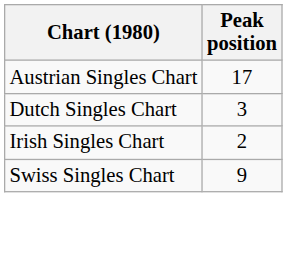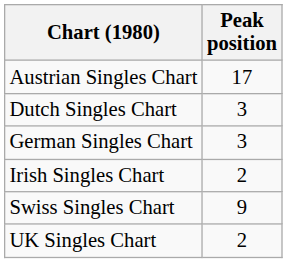+ row: German Singles Chart | 3
+ row: UK Singles Chart | 2
